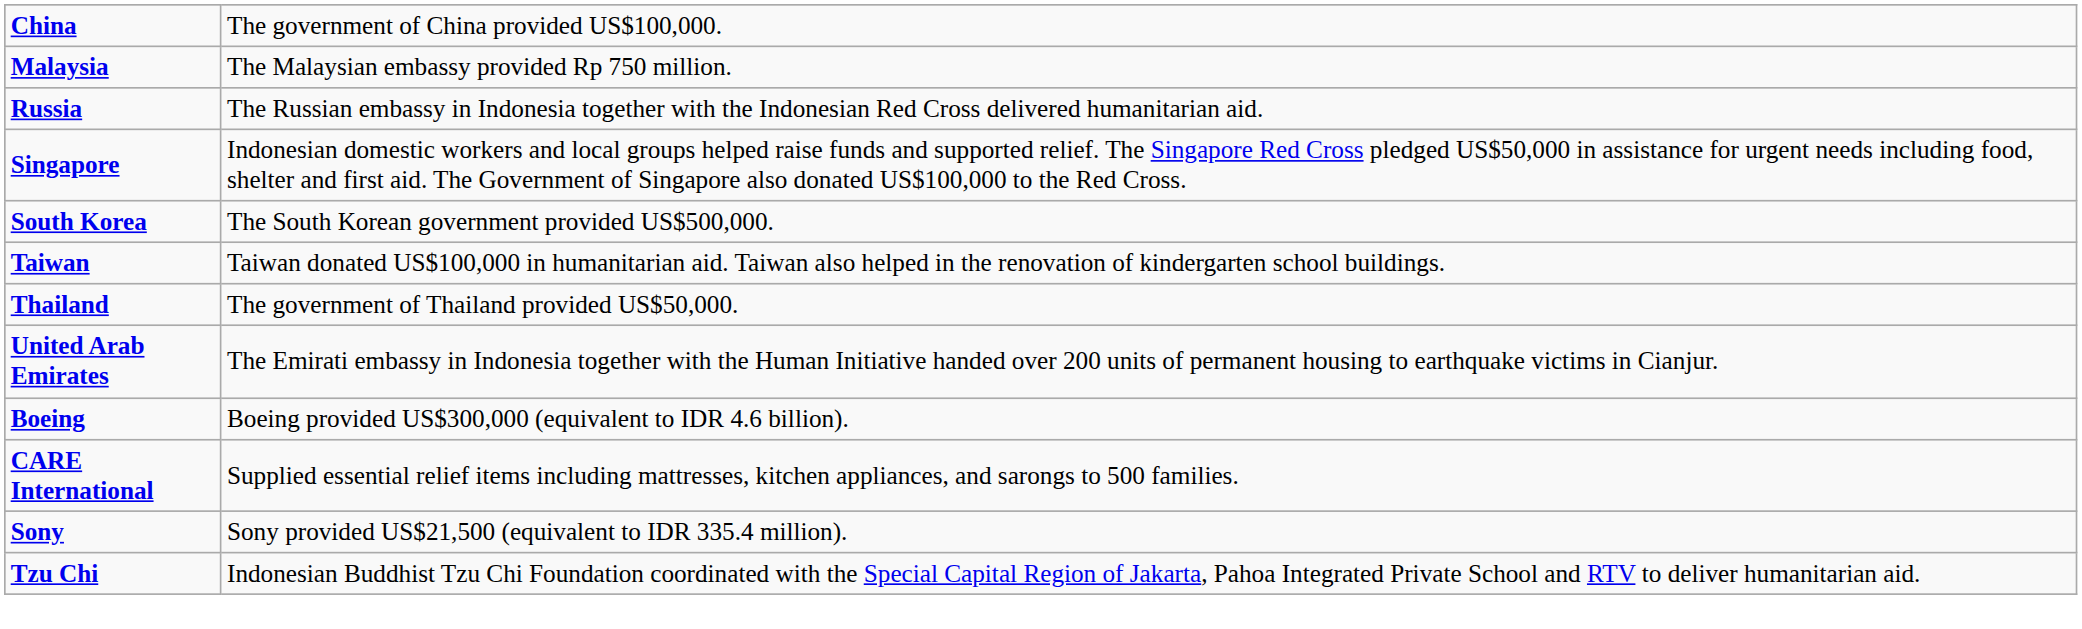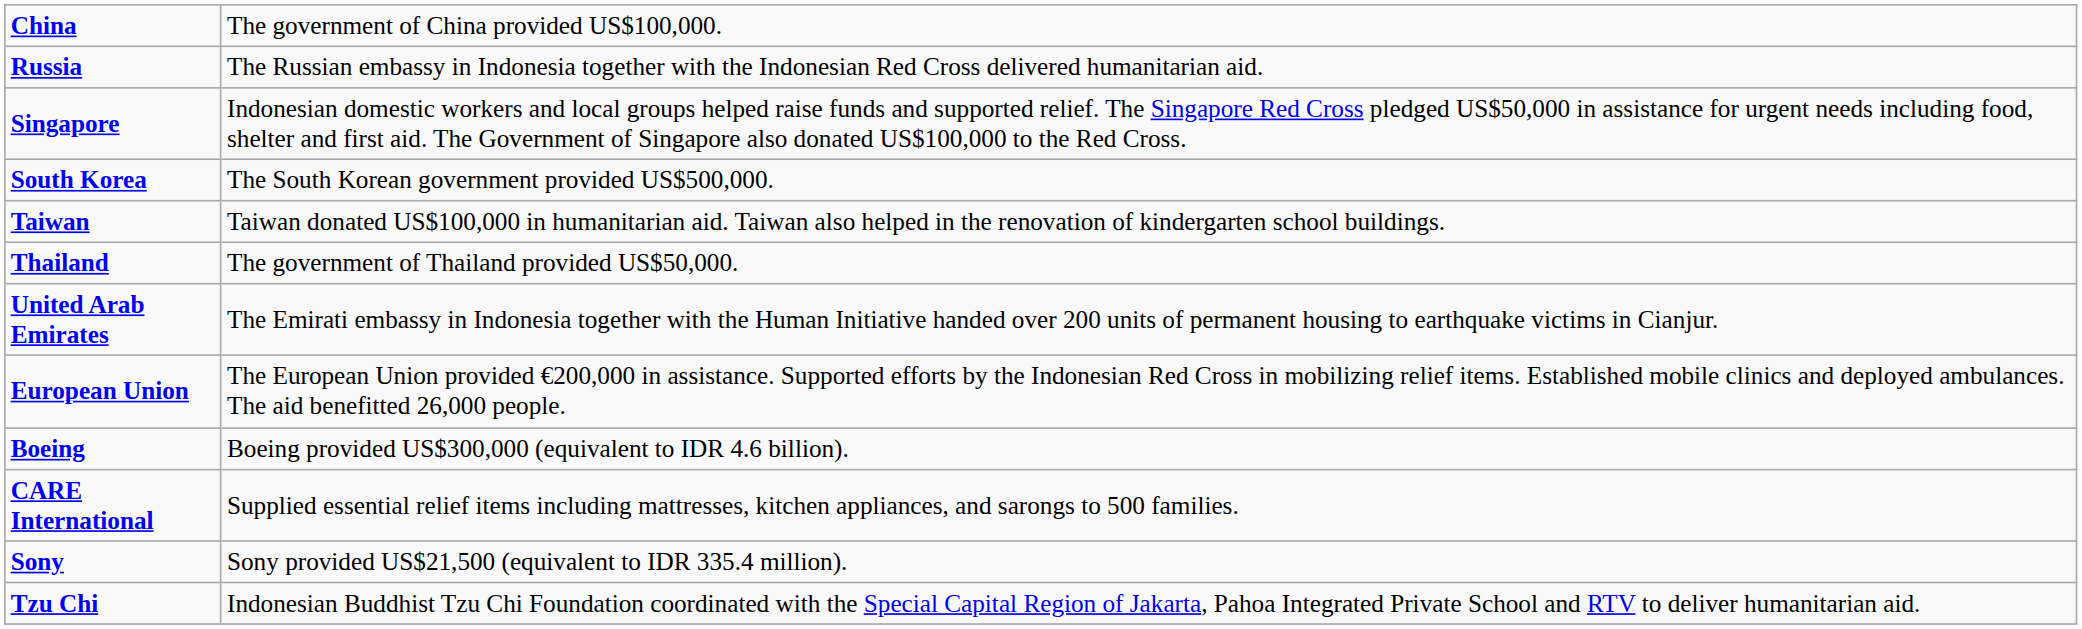- row: Malaysia | The Malaysian embassy provided Rp 750 million.
+ row: European Union | The European Union provided €200,000 in assistance. Supported efforts by the Indonesian Red Cross in mobilizing relief items. Established mobile clinics and deployed ambulances. The aid benefitted 26,000 people.
